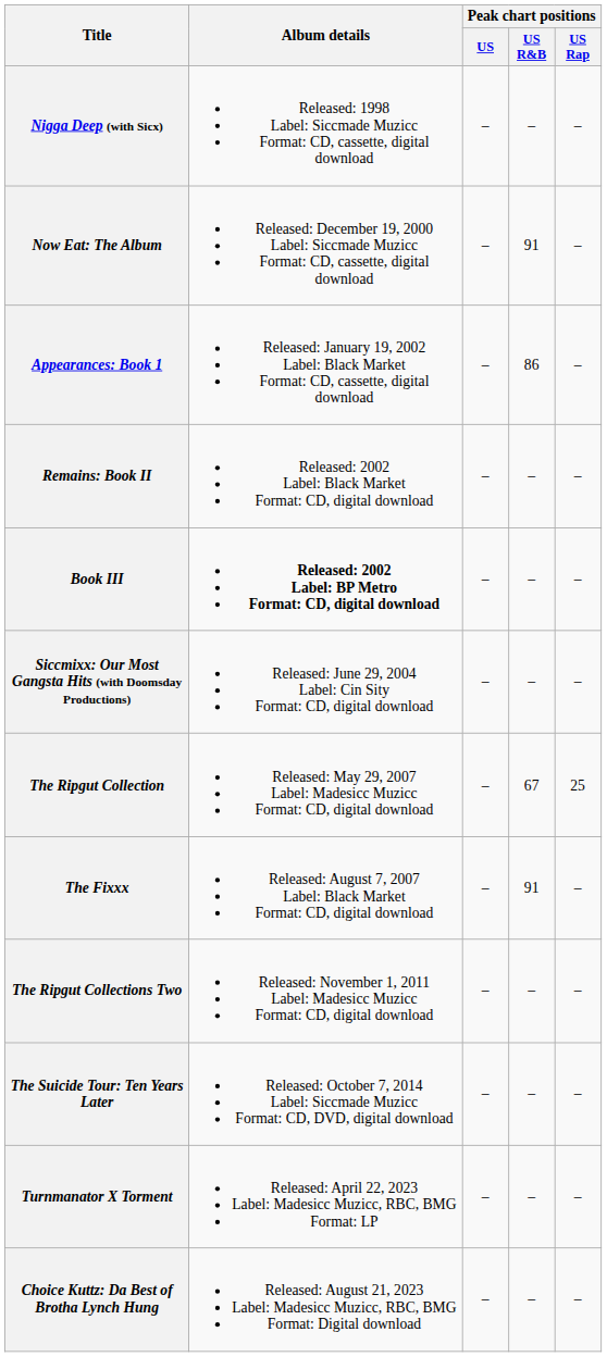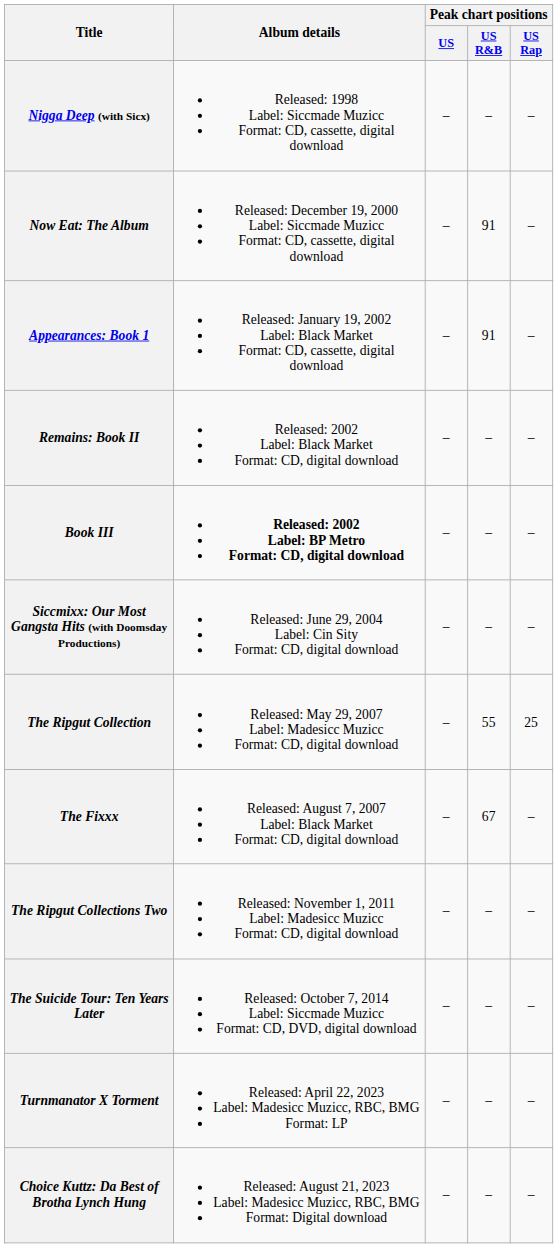Appearances: Book 1 | Peak chart positions / US R&B: 86 -> 91
The Ripgut Collection | Peak chart positions / US R&B: 67 -> 55
The Fixxx | Peak chart positions / US R&B: 91 -> 67
